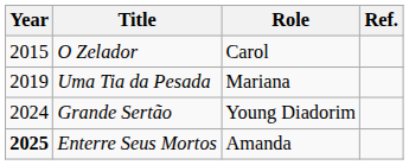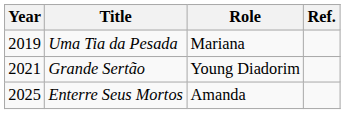- row: 2015 | O Zelador | Carol
Grande Sertão | Year: 2024 -> 2021
Enterre Seus Mortos | Year: bold -> normal
